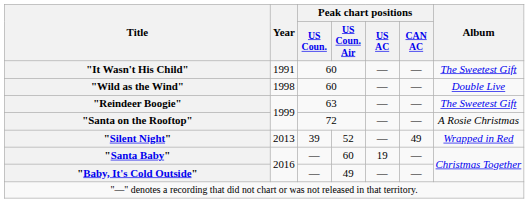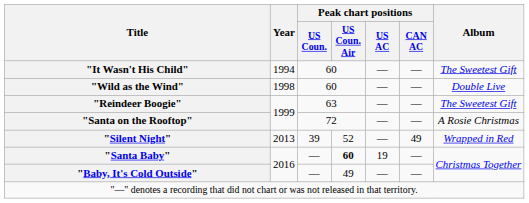"It Wasn't His Child" | Year: 1991 -> 1994
"Santa Baby" | Peak chart positions / US Coun. Air: normal -> bold
